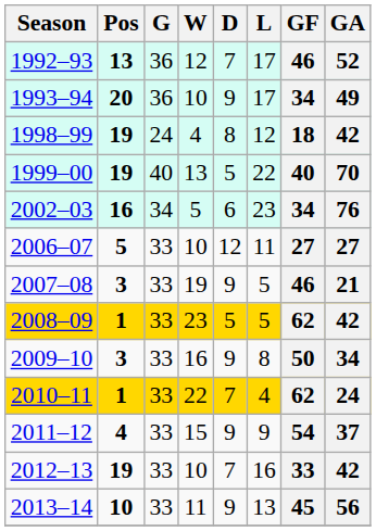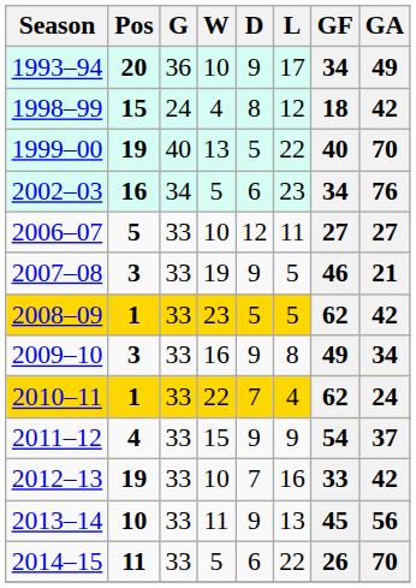- row: 1992–93 | 13 | 36 | 12 | 7 | 17 | 46 | 52
1998–99 | Pos: 19 -> 15
2009–10 | GF: 50 -> 49
+ row: 2014–15 | 11 | 33 | 5 | 6 | 22 | 26 | 70
